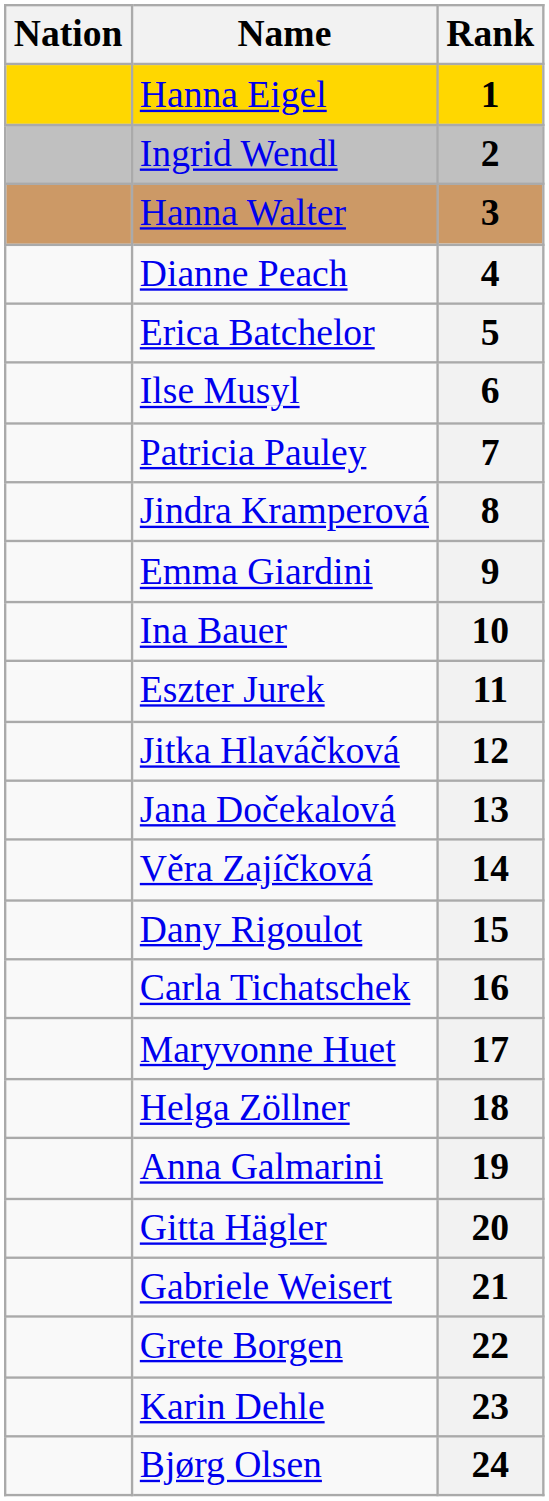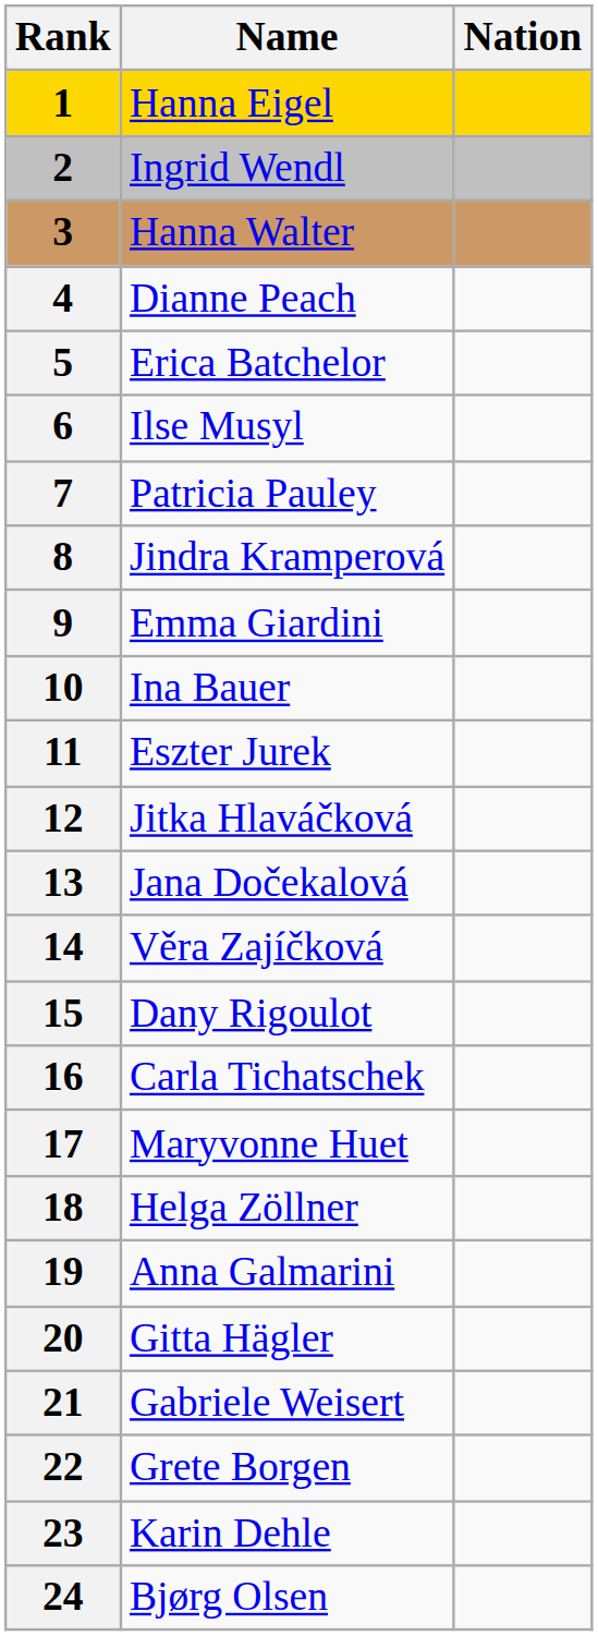columns swapped: Rank <-> Nation
